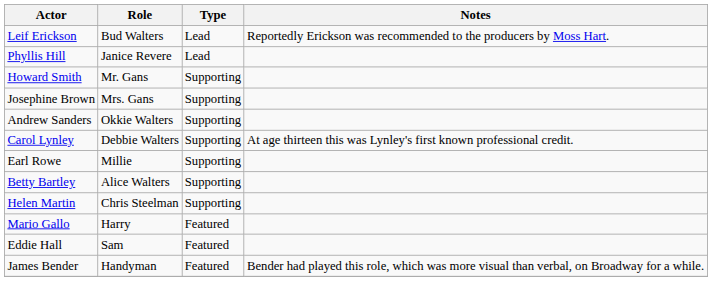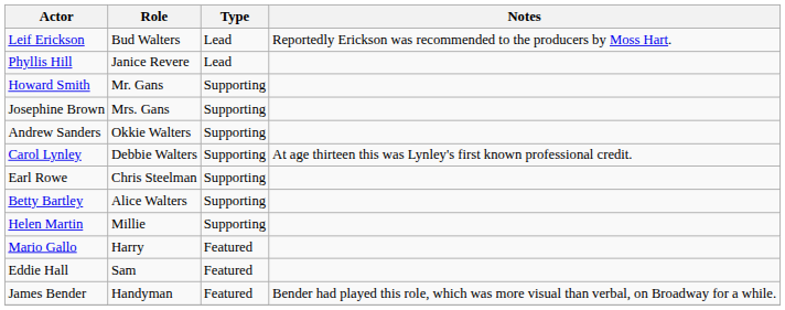Earl Rowe | Role: Millie -> Chris Steelman
Helen Martin | Role: Chris Steelman -> Millie
